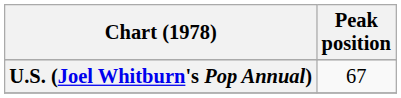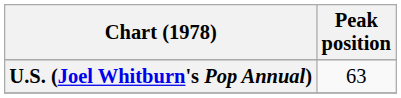U.S. (Joel Whitburn's Pop Annual) | Peak position: 67 -> 63
